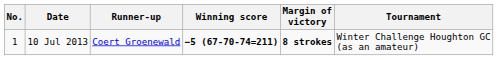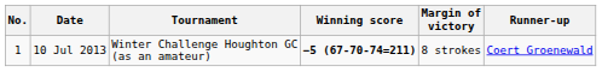columns swapped: Tournament <-> Runner-up
10 Jul 2013 | Margin of victory: bold -> normal
